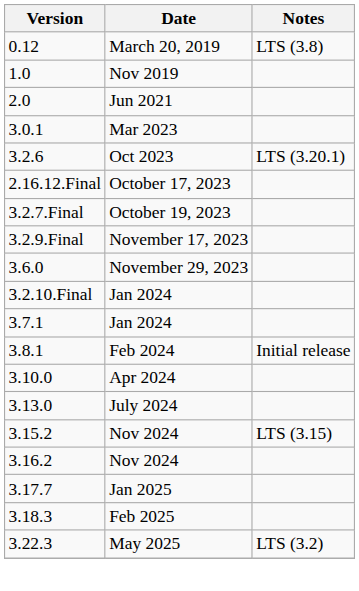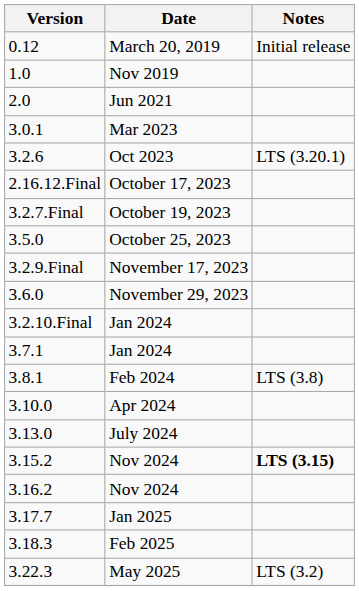March 20, 2019 | Notes: LTS (3.8) -> Initial release
+ row: 3.5.0 | October 25, 2023
Feb 2024 | Notes: Initial release -> LTS (3.8)
3.15.2 / Nov 2024 | Notes: normal -> bold
